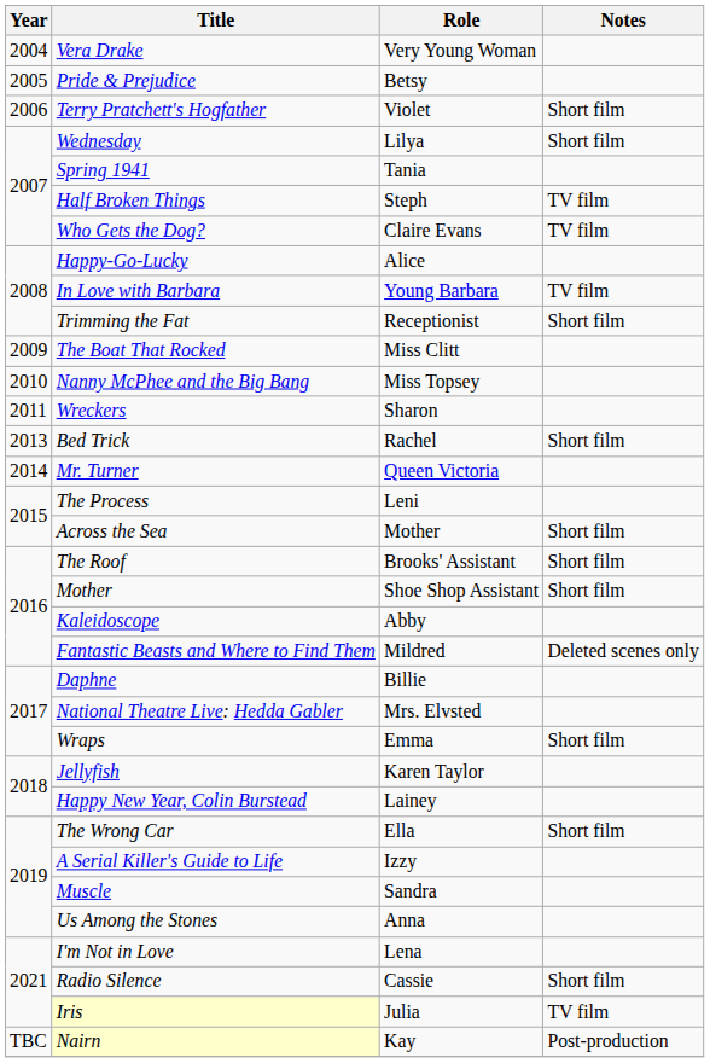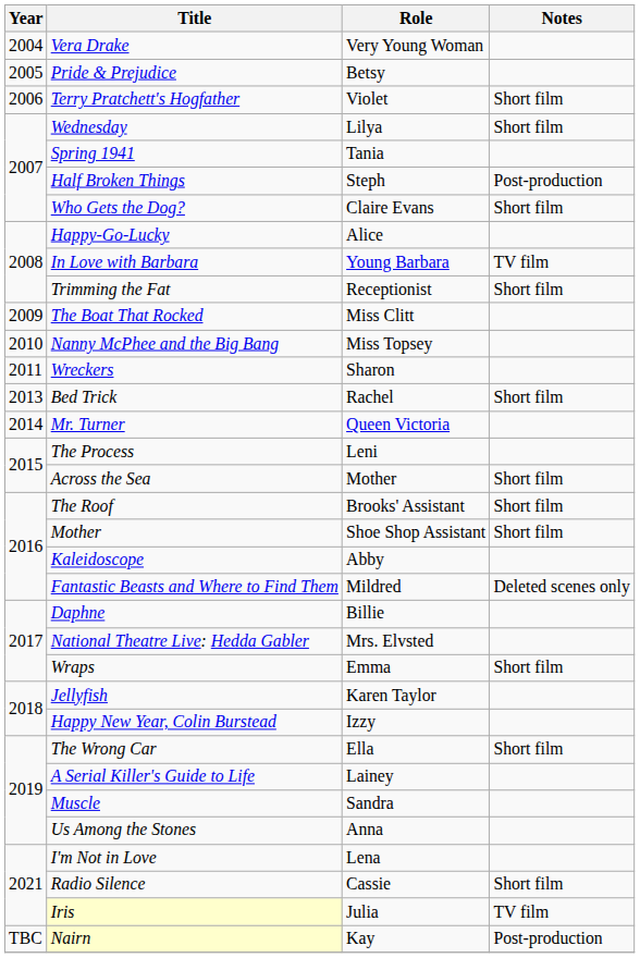Half Broken Things | Notes: TV film -> Post-production
Who Gets the Dog? | Notes: TV film -> Short film
Happy New Year, Colin Burstead | Role: Lainey -> Izzy
A Serial Killer's Guide to Life | Role: Izzy -> Lainey
